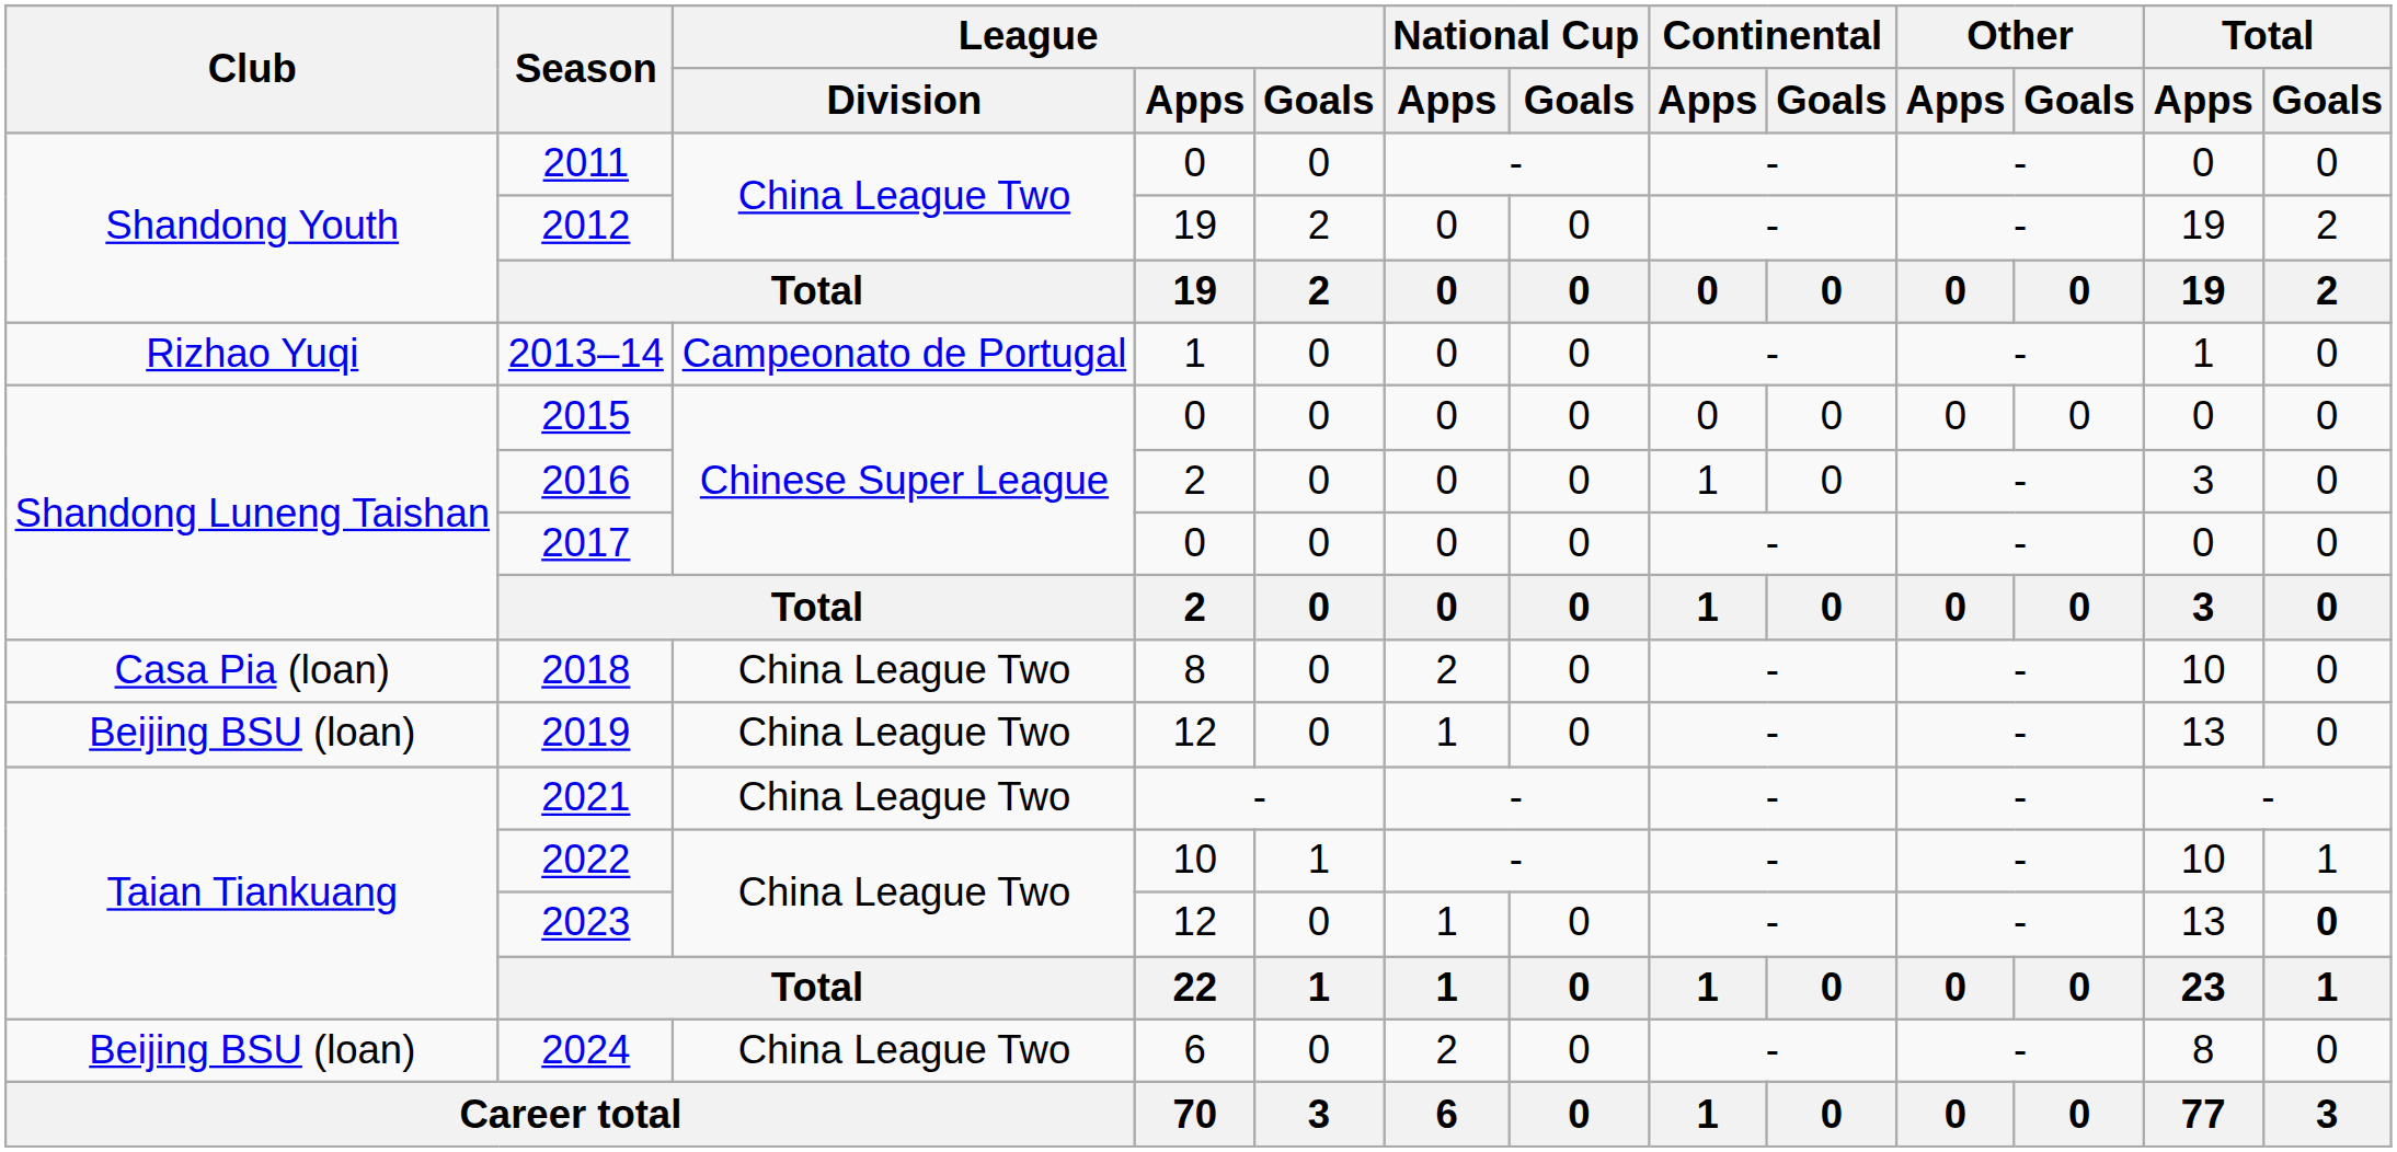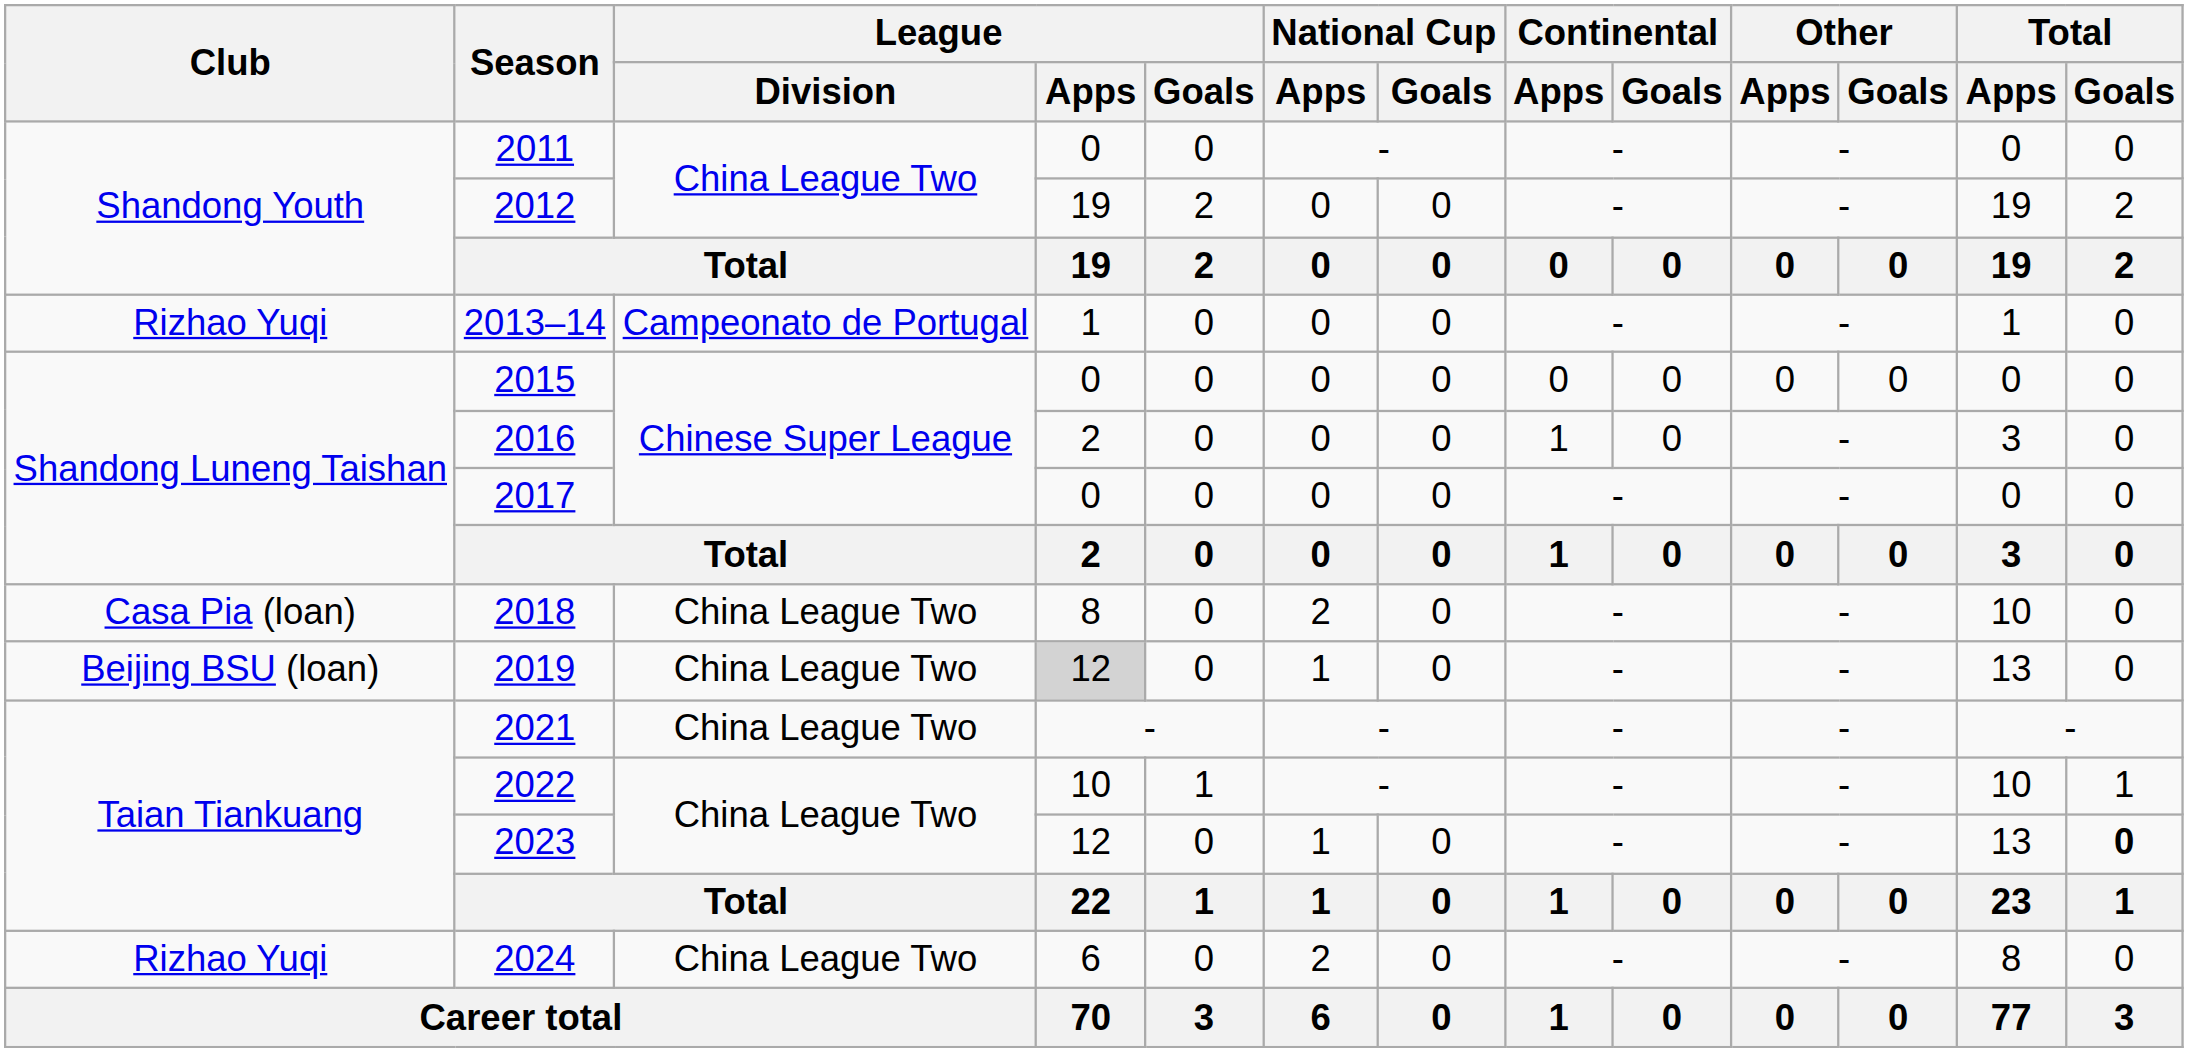2019 | League / Apps: no background -> lightgrey background
2024 | Club: Beijing BSU (loan) -> Rizhao Yuqi
